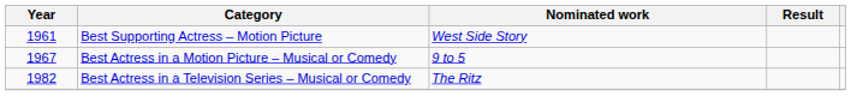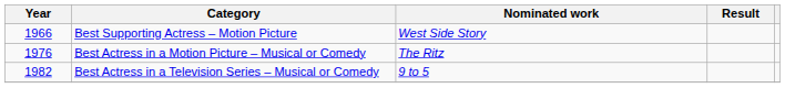Best Supporting Actress – Motion Picture | Year: 1961 -> 1966
Best Actress in a Motion Picture – Musical or Comedy | Year: 1967 -> 1976
Best Actress in a Motion Picture – Musical or Comedy | Nominated work: 9 to 5 -> The Ritz
Best Actress in a Television Series – Musical or Comedy | Nominated work: The Ritz -> 9 to 5
